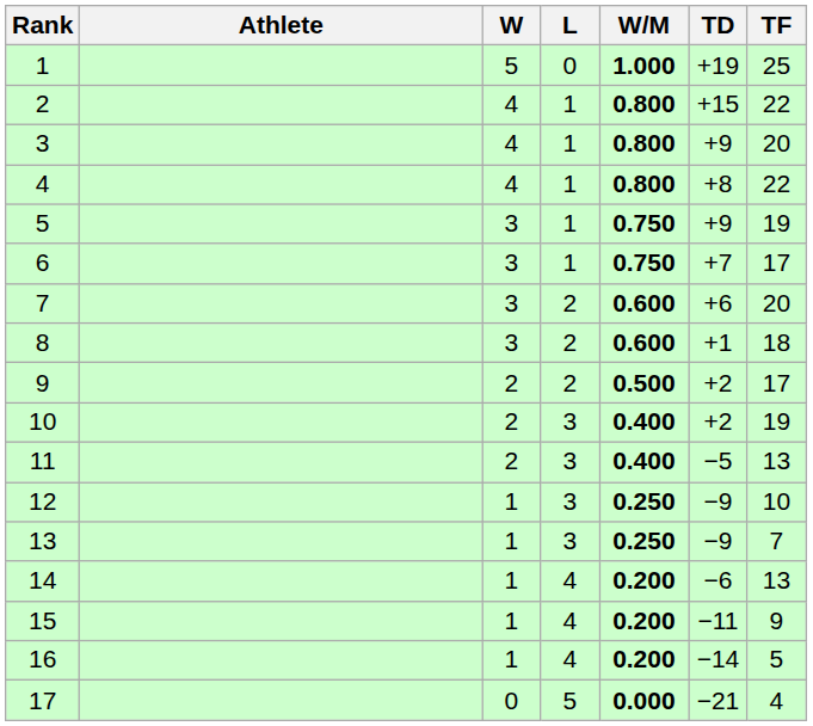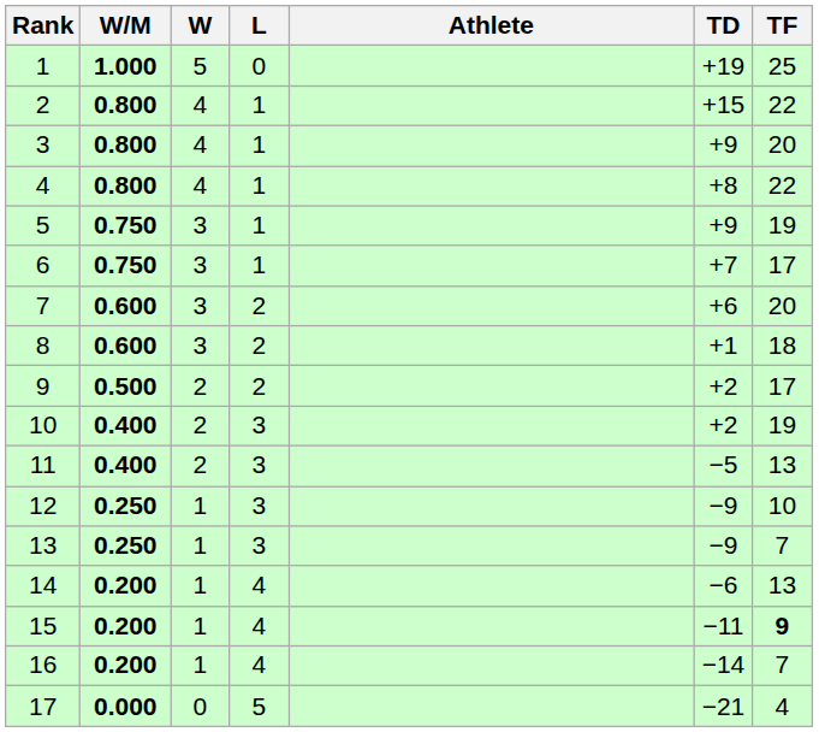columns swapped: Athlete <-> W/M
15 | TF: normal -> bold
16 | TF: 5 -> 7
